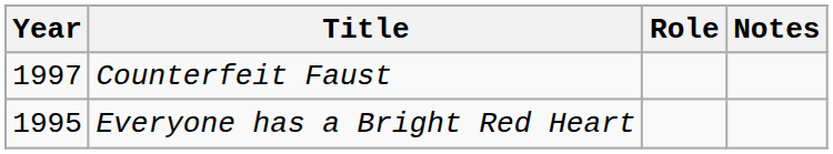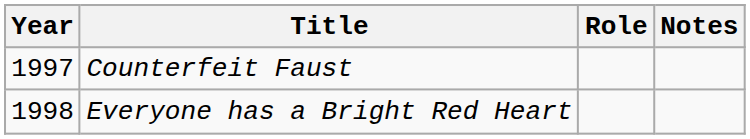Everyone has a Bright Red Heart | Year: 1995 -> 1998
